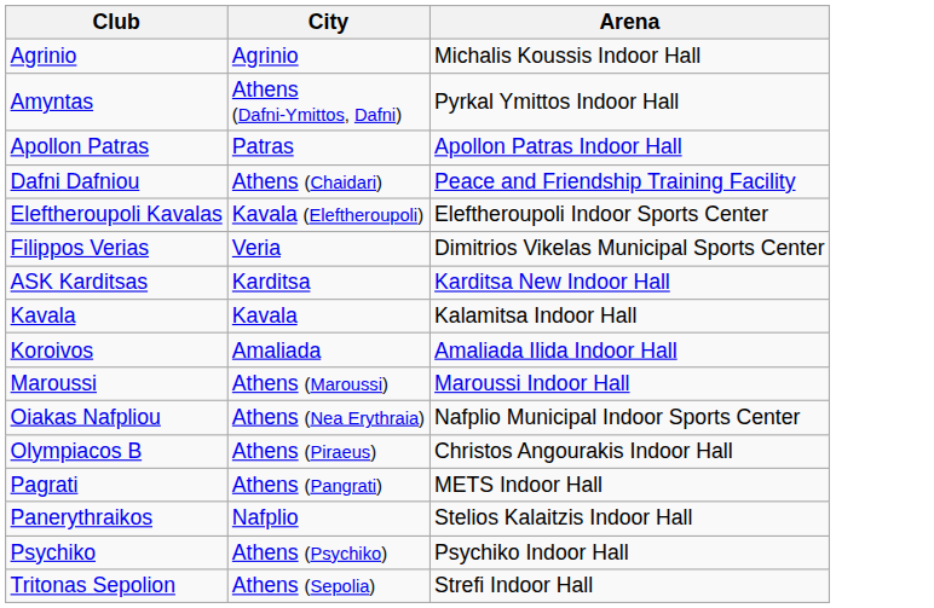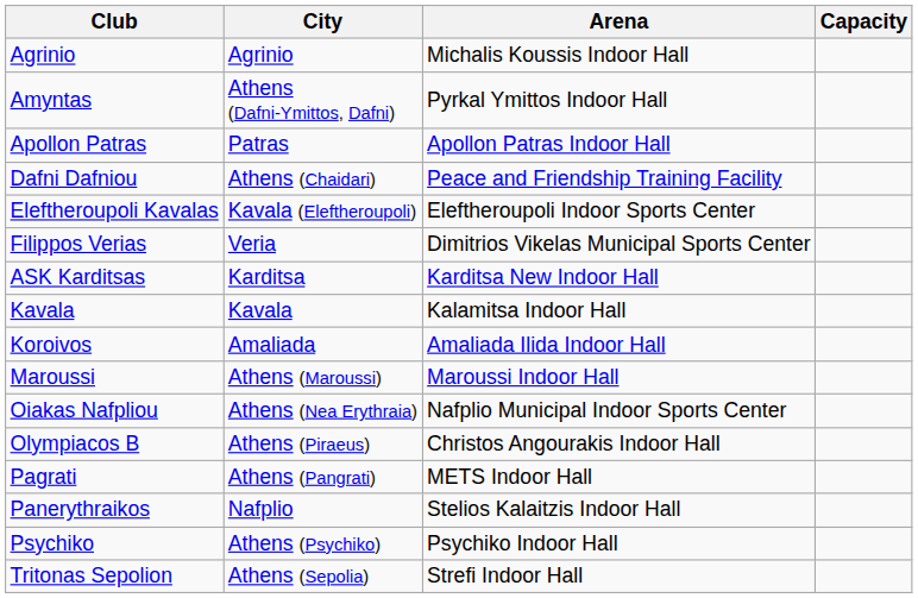+ column: Capacity
